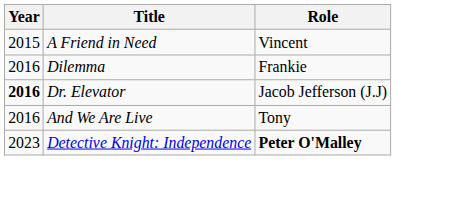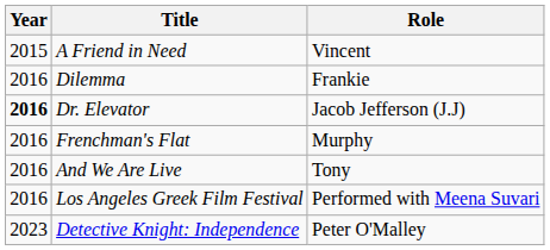+ row: 2016 | Frenchman's Flat | Murphy
+ row: 2016 | Los Angeles Greek Film Festival | Performed with Meena Suvari
Detective Knight: Independence | Role: bold -> normal
